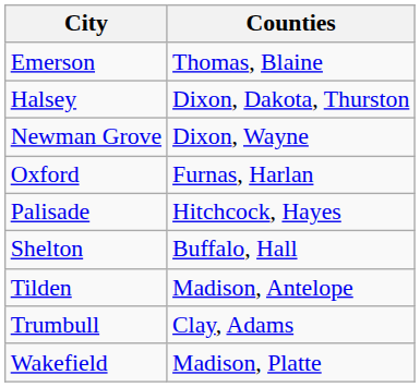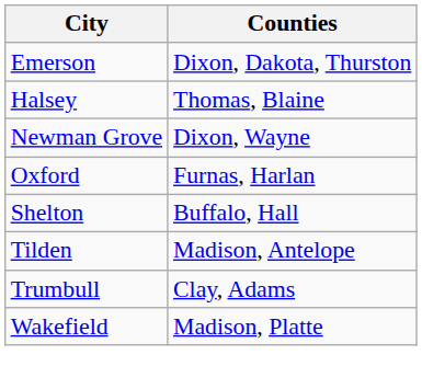Emerson | Counties: Thomas, Blaine -> Dixon, Dakota, Thurston
Halsey | Counties: Dixon, Dakota, Thurston -> Thomas, Blaine
- row: Palisade | Hitchcock, Hayes
